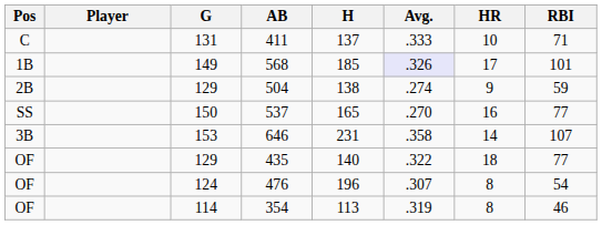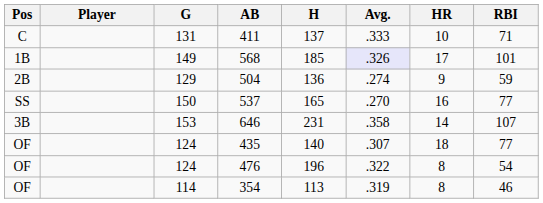504 | H: 138 -> 136
435 | G: 129 -> 124
435 | Avg.: .322 -> .307
476 | Avg.: .307 -> .322
